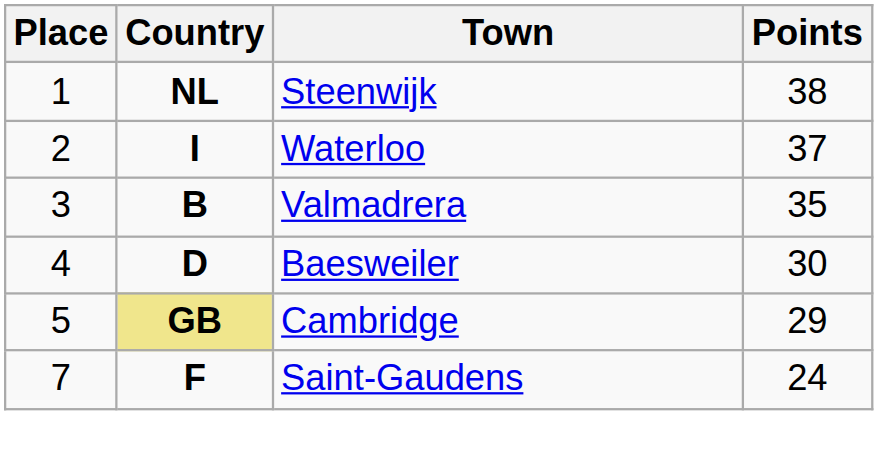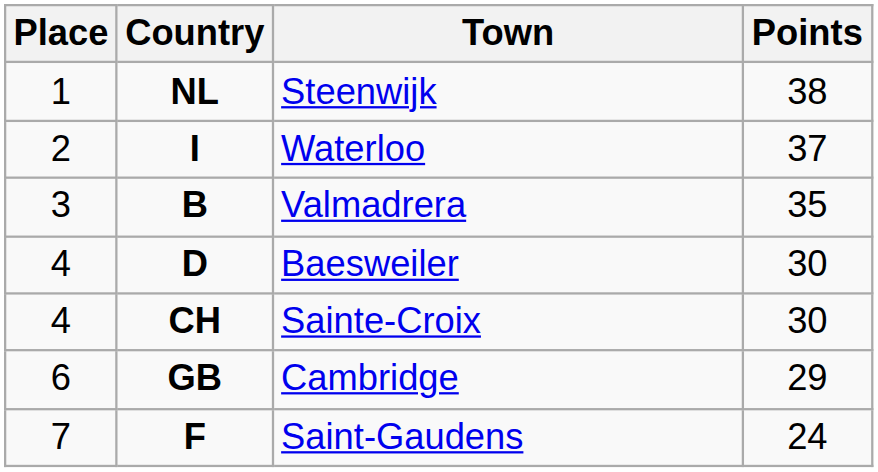+ row: 4 | CH | Sainte-Croix | 30
Cambridge | Place: 5 -> 6
Cambridge | Country: khaki background -> no background
